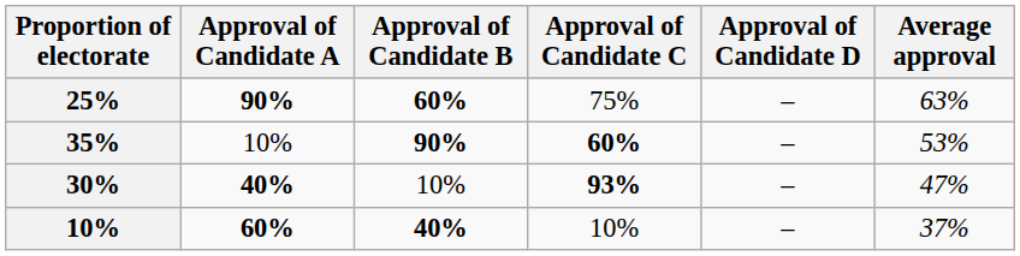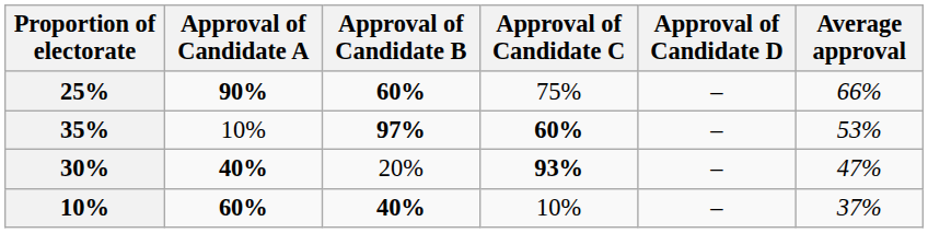25% | Average approval: 63% -> 66%
35% | Approval of Candidate B: 90% -> 97%
30% | Approval of Candidate B: 10% -> 20%
